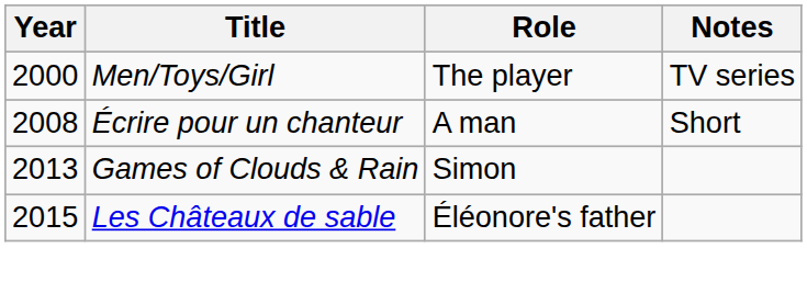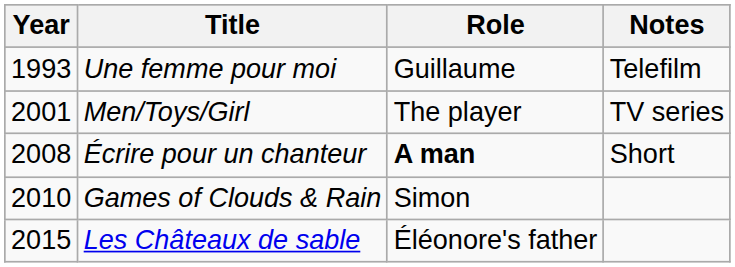+ row: 1993 | Une femme pour moi | Guillaume | Telefilm
Men/Toys/Girl | Year: 2000 -> 2001
Écrire pour un chanteur | Role: normal -> bold
Games of Clouds & Rain | Year: 2013 -> 2010
